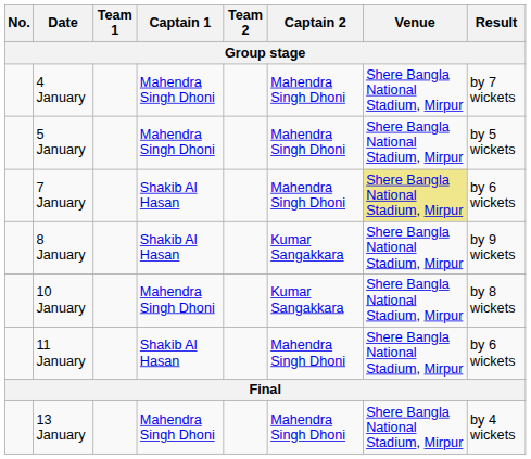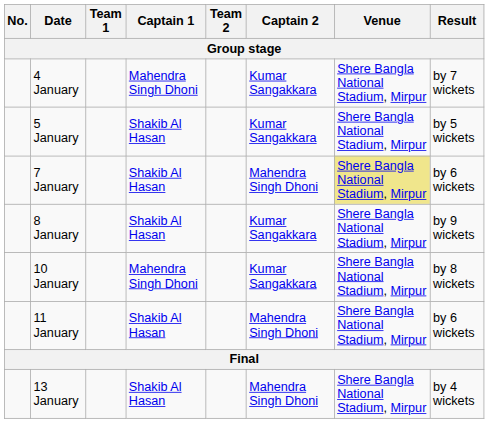4 January | Captain 2: Mahendra Singh Dhoni -> Kumar Sangakkara
5 January | Captain 1: Mahendra Singh Dhoni -> Shakib Al Hasan
5 January | Captain 2: Mahendra Singh Dhoni -> Kumar Sangakkara
13 January | Captain 1: Mahendra Singh Dhoni -> Shakib Al Hasan
